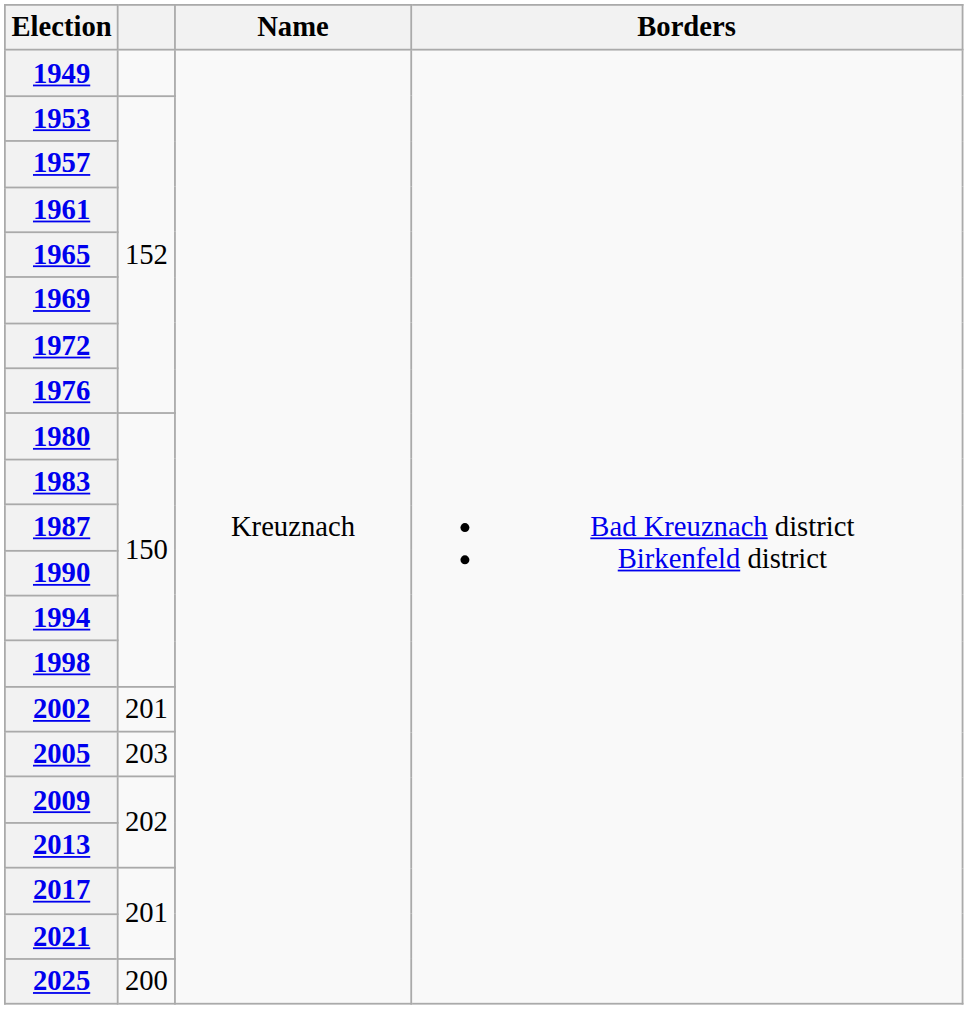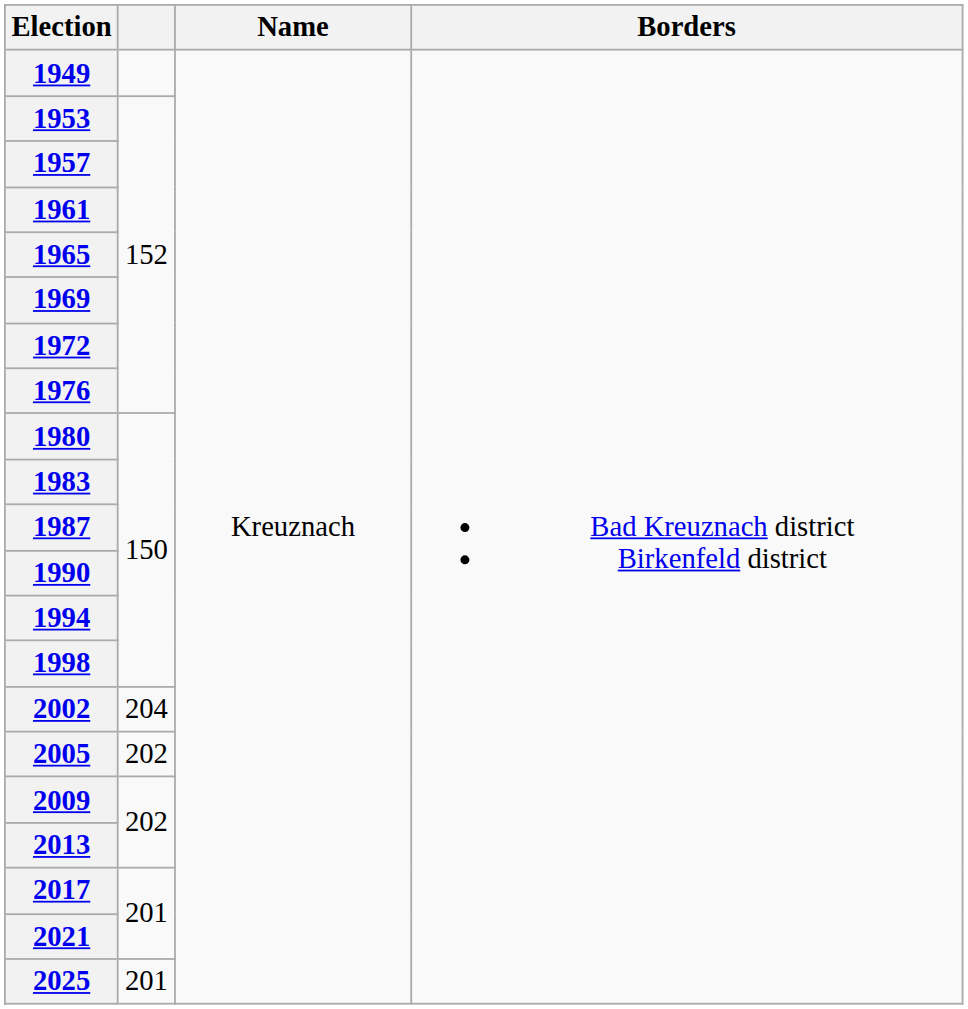2002 | column 2: 201 -> 204
2005 | column 2: 203 -> 202
2025 | column 2: 200 -> 201
